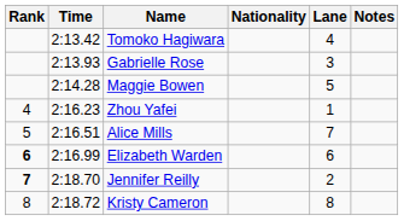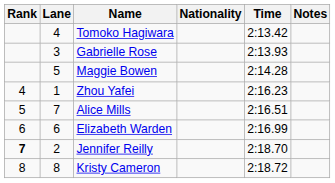columns swapped: Lane <-> Time
Elizabeth Warden | Rank: bold -> normal
